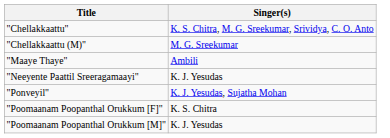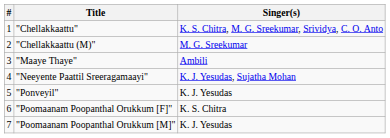+ column: # | 1 | 2 | 3 | 4 | 5 | 6 | 7
"Neeyente Paattil Sreeragamaayi" | Singer(s): K. J. Yesudas -> K. J. Yesudas, Sujatha Mohan
"Ponveyil" | Singer(s): K. J. Yesudas, Sujatha Mohan -> K. J. Yesudas
